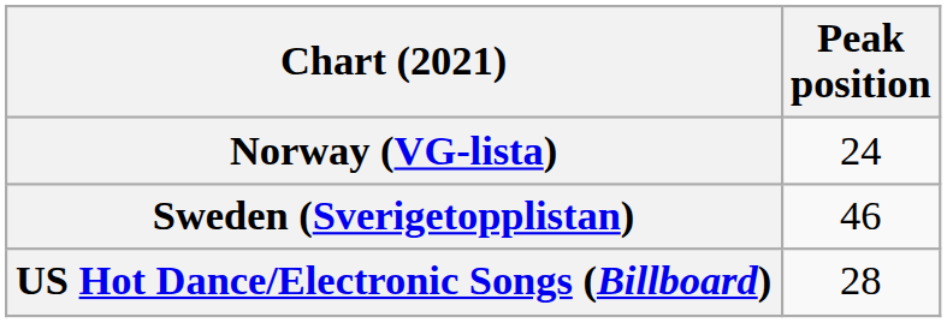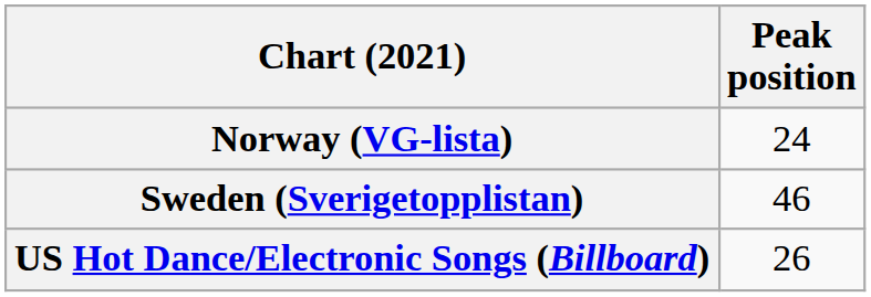US Hot Dance/Electronic Songs (Billboard) | Peak position: 28 -> 26
